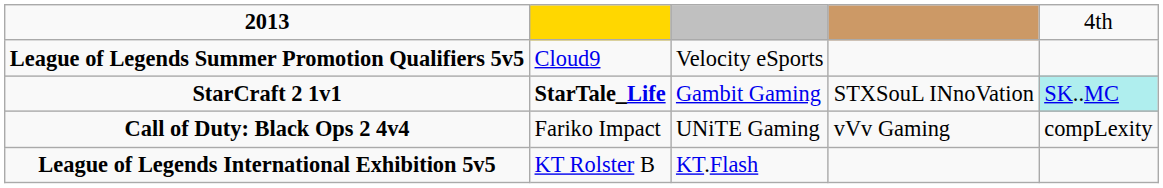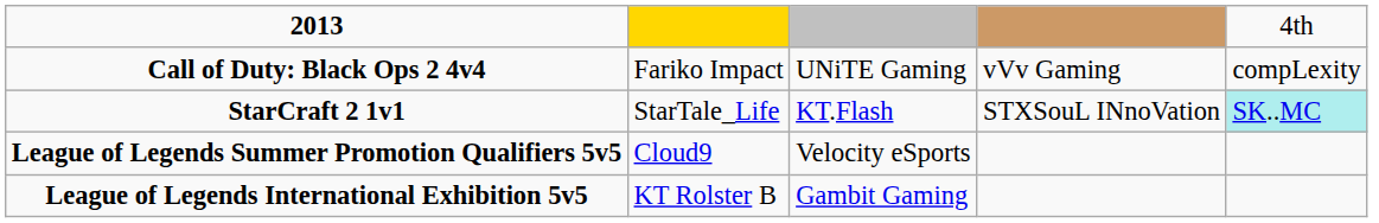rows swapped: Call of Duty: Black Ops 2 4v4 <-> League of Legends Summer Promotion Qualifiers 5v5
StarCraft 2 1v1 | column 2: bold -> normal
StarCraft 2 1v1 | column 3: Gambit Gaming -> KT.Flash
League of Legends International Exhibition 5v5 | column 3: KT.Flash -> Gambit Gaming
